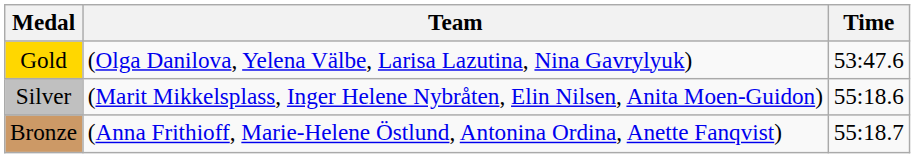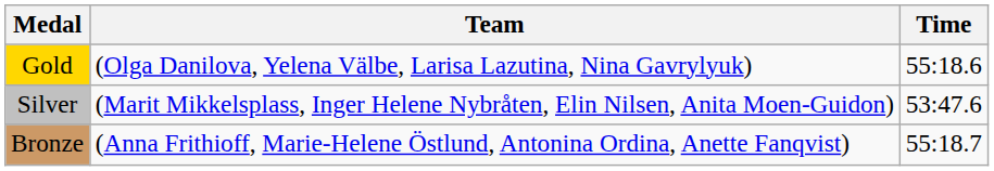Gold | Time: 53:47.6 -> 55:18.6
Silver | Time: 55:18.6 -> 53:47.6
